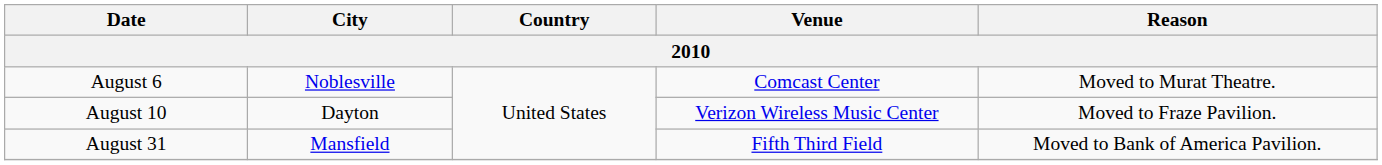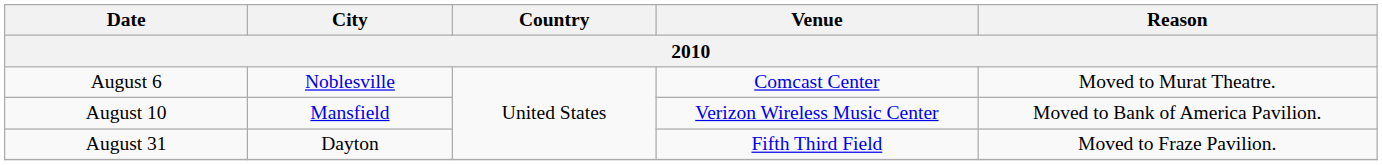August 10 | City: Dayton -> Mansfield
August 10 | Reason: Moved to Fraze Pavilion. -> Moved to Bank of America Pavilion.
August 31 | City: Mansfield -> Dayton
August 31 | Reason: Moved to Bank of America Pavilion. -> Moved to Fraze Pavilion.
